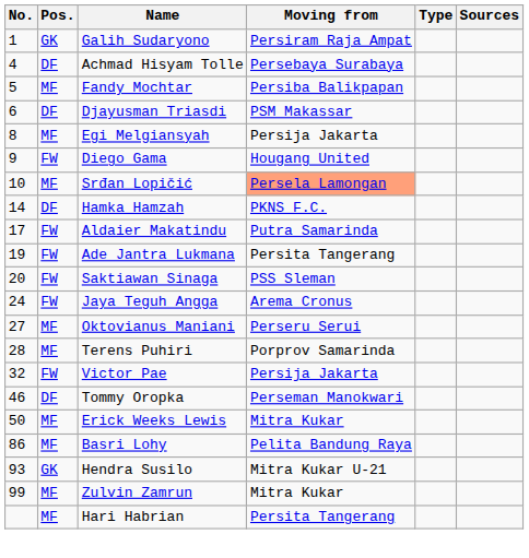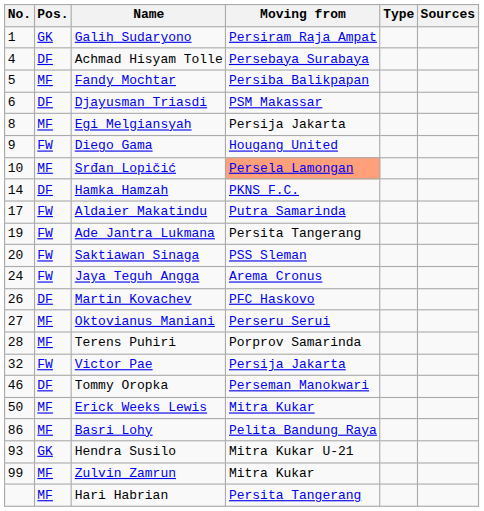+ row: 26 | DF | Martin Kovachev | PFC Haskovo
